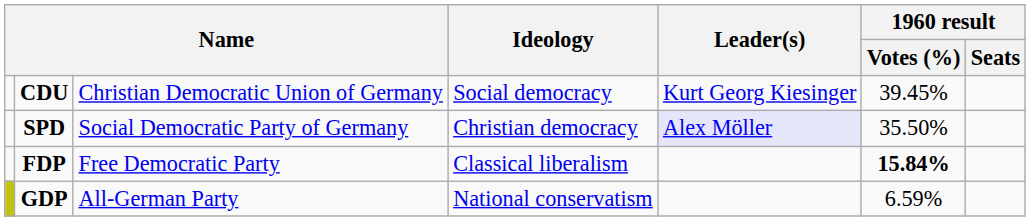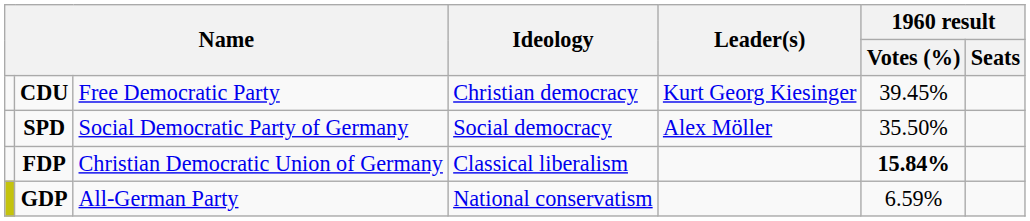CDU | column 3: Christian Democratic Union of Germany -> Free Democratic Party
CDU | Ideology: Social democracy -> Christian democracy
SPD | Ideology: Christian democracy -> Social democracy
SPD | Leader(s): lavender background -> no background
FDP | column 3: Free Democratic Party -> Christian Democratic Union of Germany
